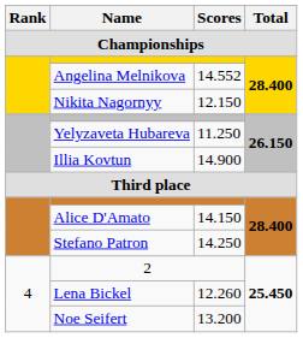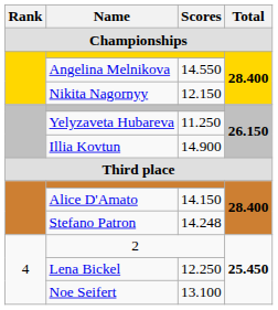Angelina Melnikova | Scores: 14.552 -> 14.550
Stefano Patron | Scores: 14.250 -> 14.248
Lena Bickel | Scores: 12.260 -> 12.250
Noe Seifert | Scores: 13.200 -> 13.100
